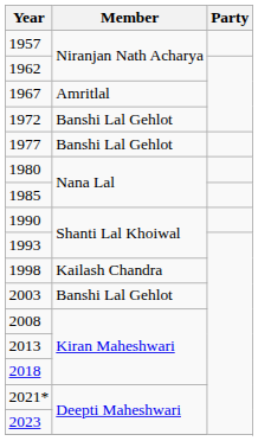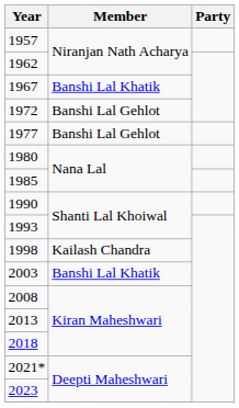1967 | Member: Amritlal -> Banshi Lal Khatik
2003 | Member: Banshi Lal Gehlot -> Banshi Lal Khatik
